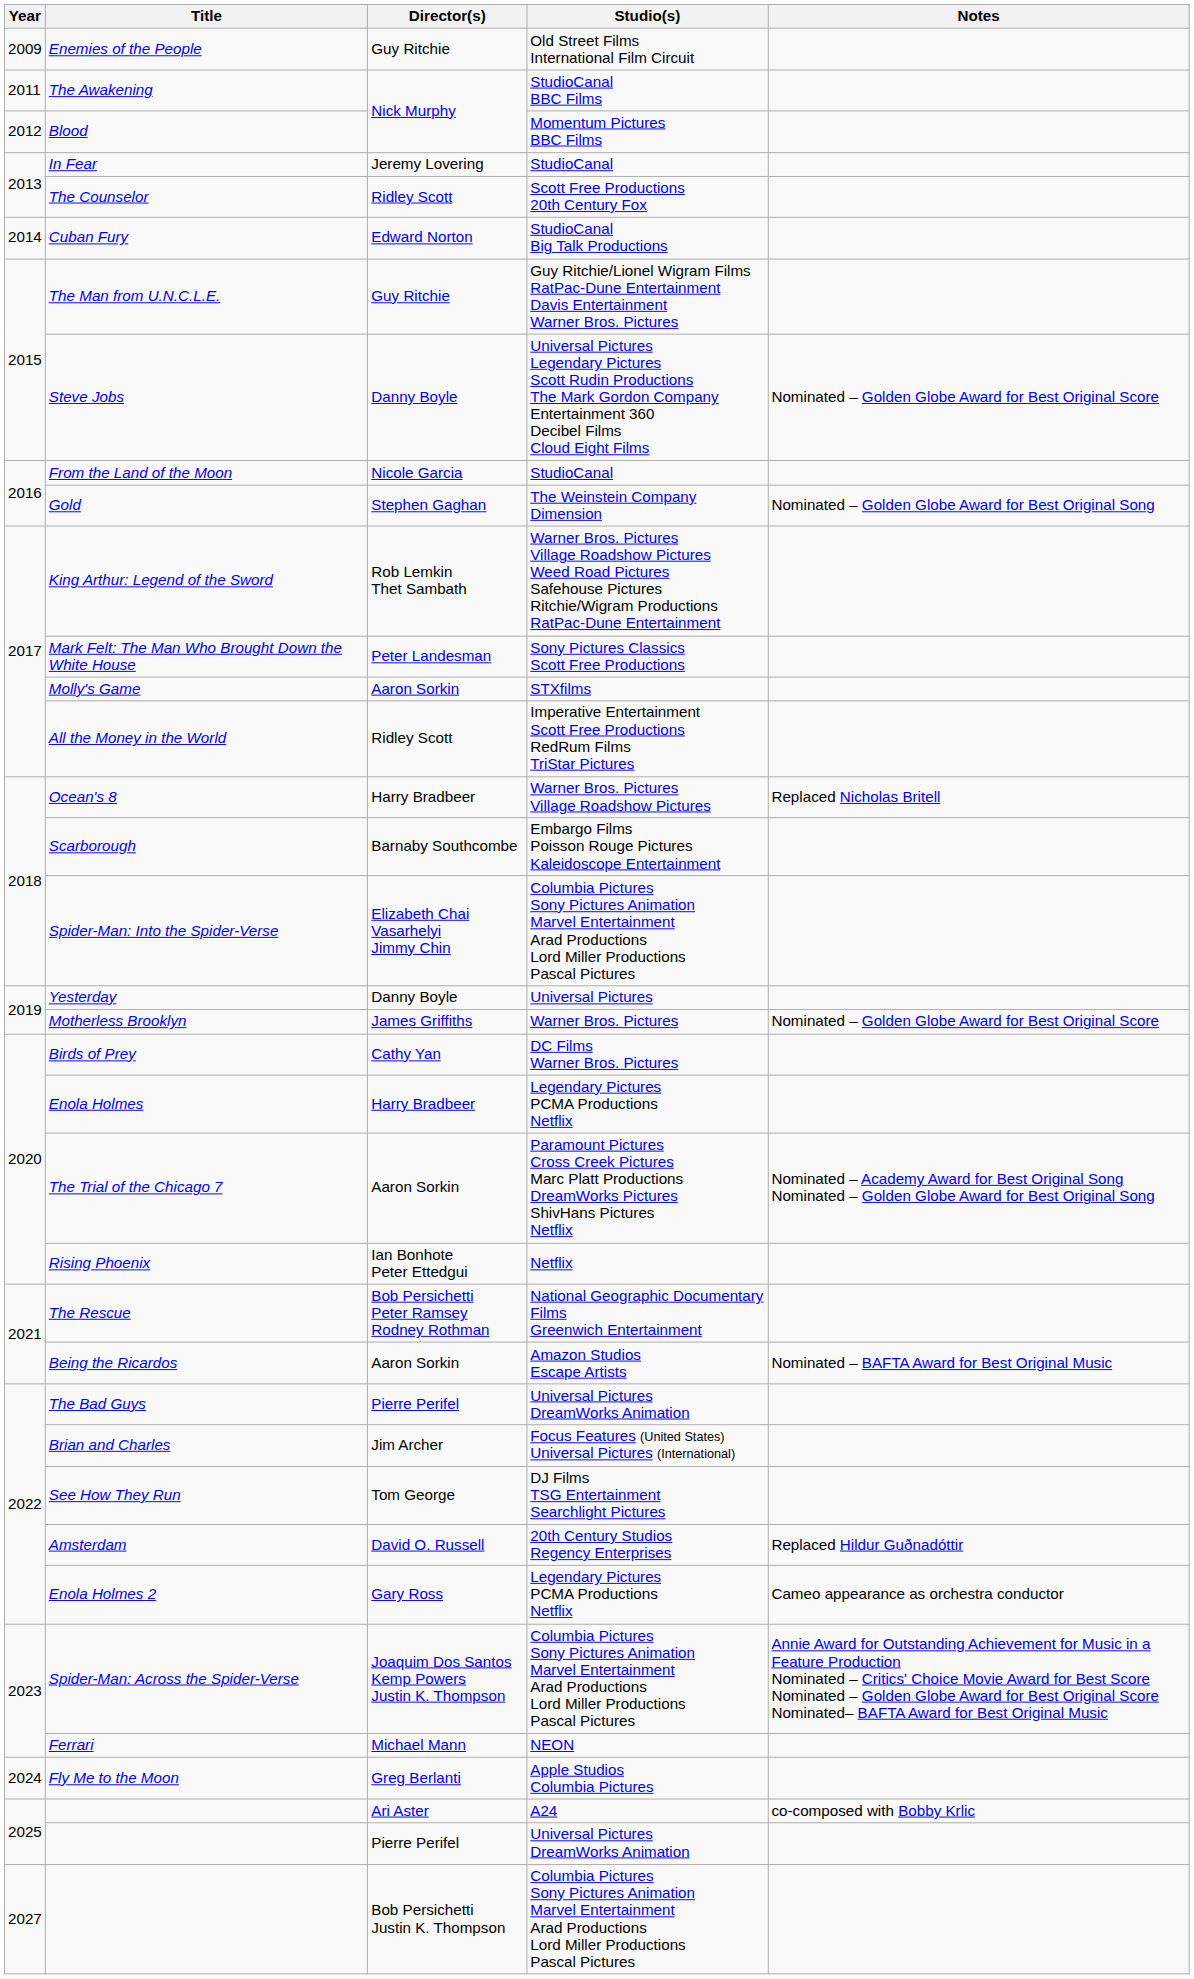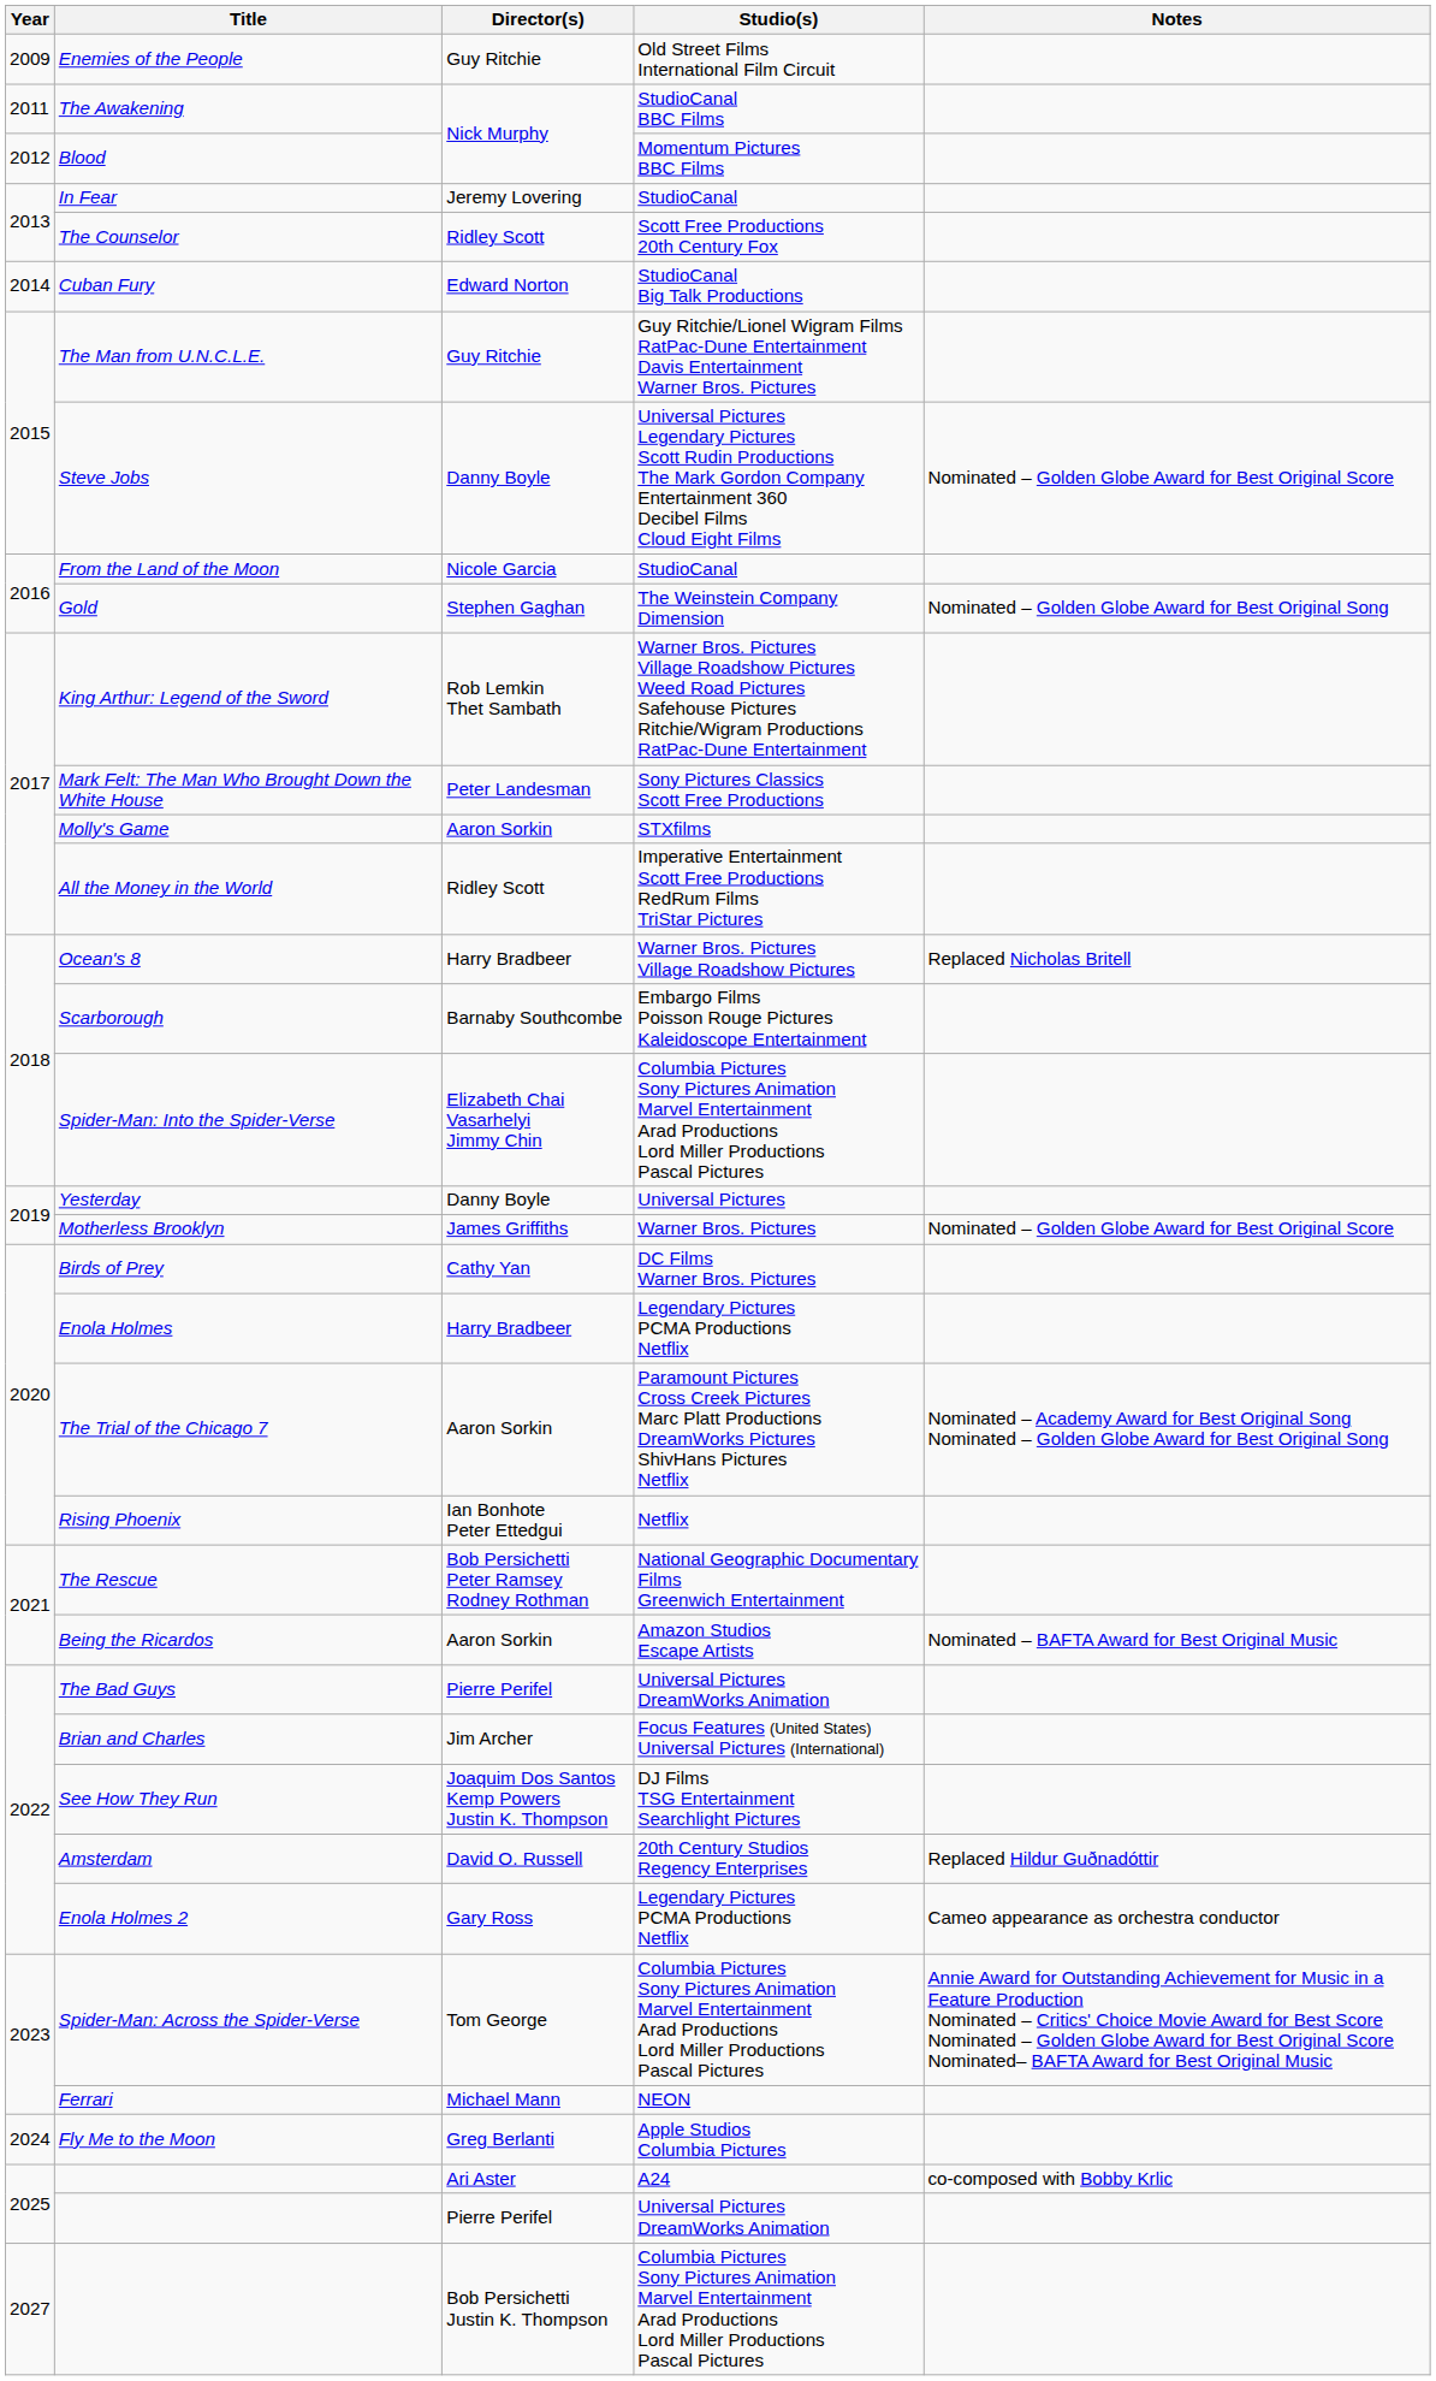See How They Run | Director(s): Tom George -> Joaquim Dos Santos Kemp Powers Justin K. Thompson
Spider-Man: Across the Spider-Verse | Director(s): Joaquim Dos Santos Kemp Powers Justin K. Thompson -> Tom George
